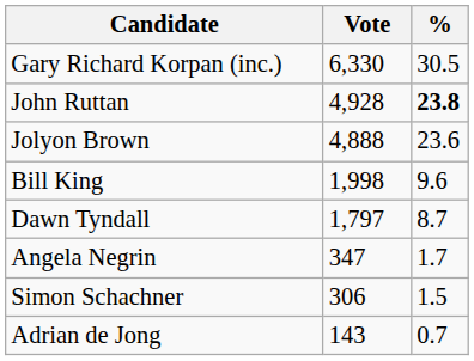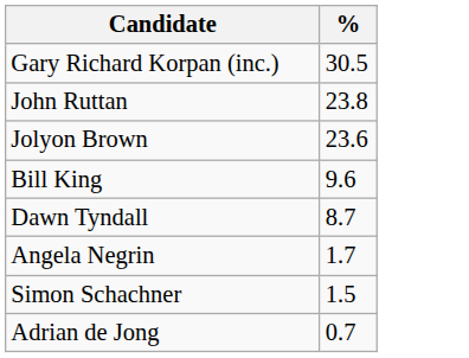- column: Vote | 6,330 | 4,928 | 4,888 | 1,998 | 1,797 | 347 | 306 | 143
John Ruttan | %: bold -> normal
